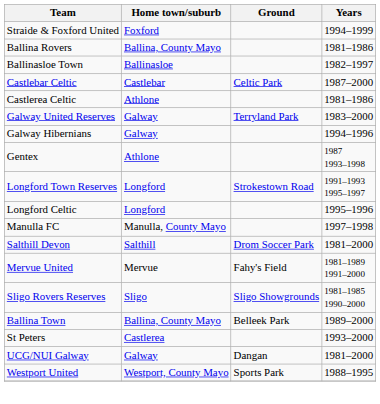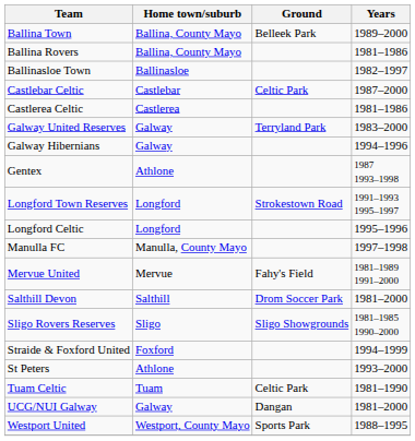rows swapped: Ballina Town <-> Straide & Foxford United
Castlerea Celtic | Home town/suburb: Athlone -> Castlerea
rows swapped: Mervue United <-> Salthill Devon
St Peters | Home town/suburb: Castlerea -> Athlone
+ row: Tuam Celtic | Tuam | Celtic Park | 1981–1990
